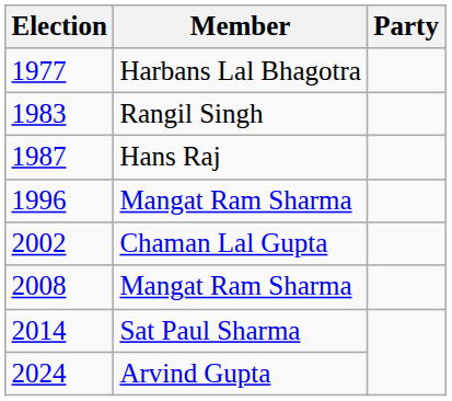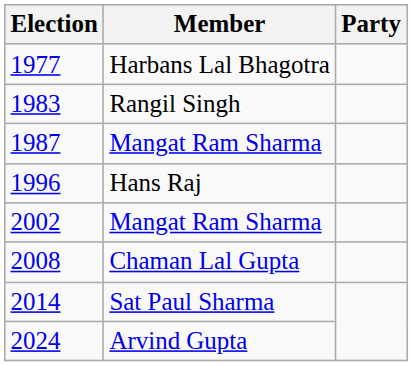1987 | Member: Hans Raj -> Mangat Ram Sharma
1996 | Member: Mangat Ram Sharma -> Hans Raj
2002 | Member: Chaman Lal Gupta -> Mangat Ram Sharma
2008 | Member: Mangat Ram Sharma -> Chaman Lal Gupta
